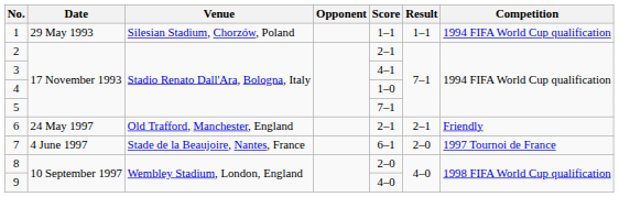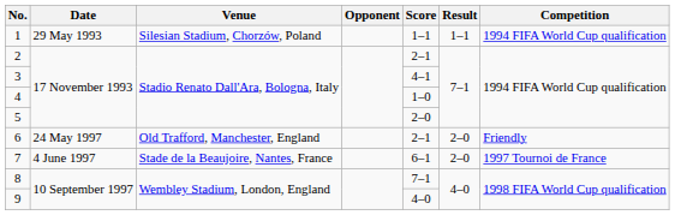5 | Score: 7–1 -> 2–0
6 | Result: 2–1 -> 2–0
8 | Score: 2–0 -> 7–1
